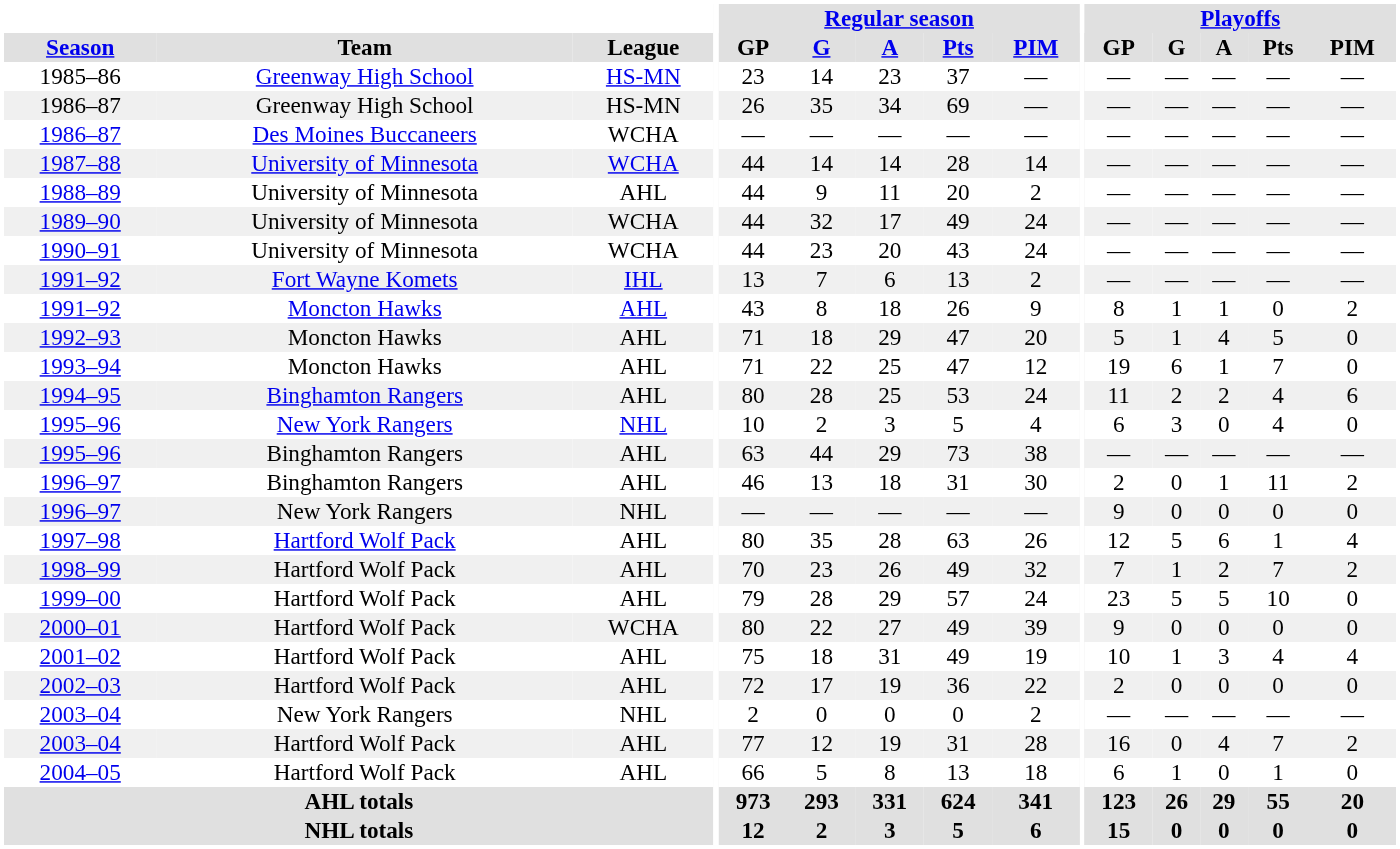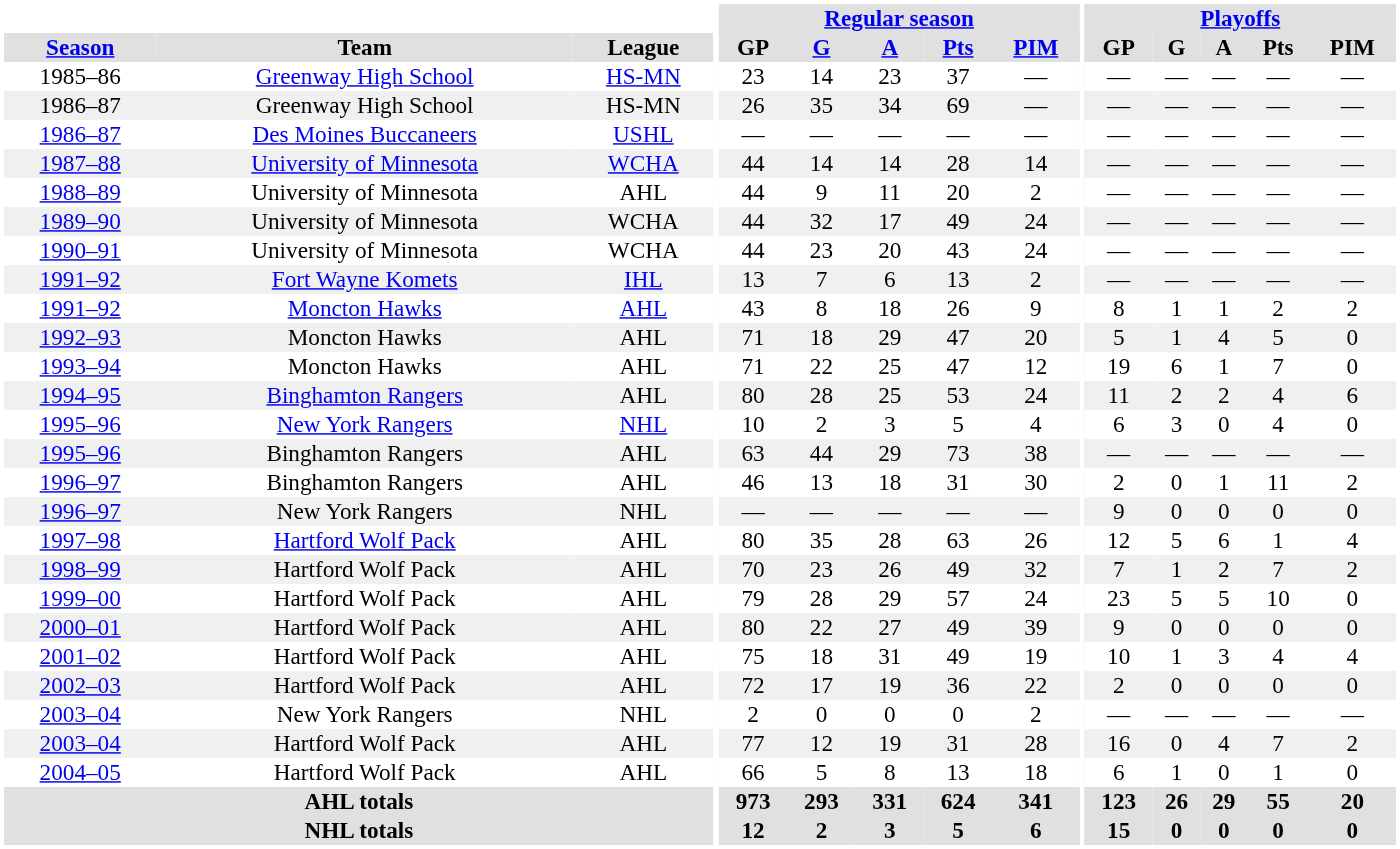1986–87 / Des Moines Buccaneers | League: WCHA -> USHL
1991–92 / Moncton Hawks | Playoffs / Pts: 0 -> 2
2000–01 | League: WCHA -> AHL
